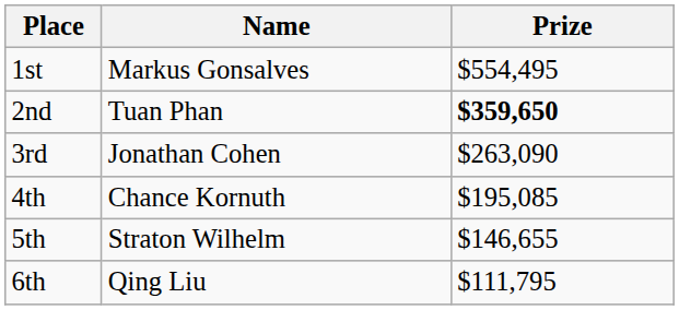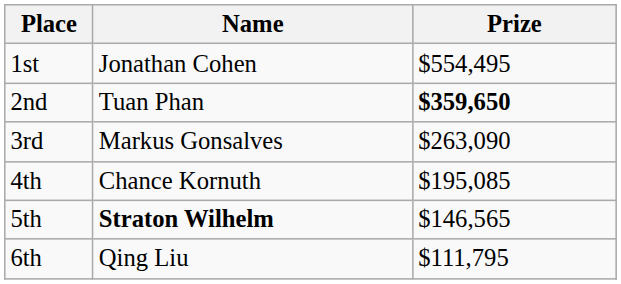1st | Name: Markus Gonsalves -> Jonathan Cohen
3rd | Name: Jonathan Cohen -> Markus Gonsalves
5th | Name: normal -> bold
5th | Prize: $146,655 -> $146,565
